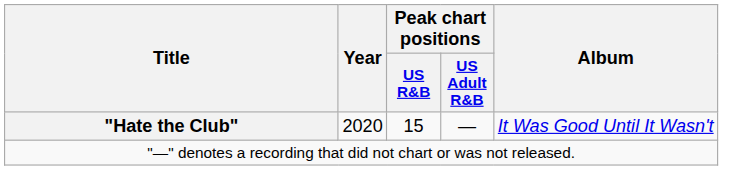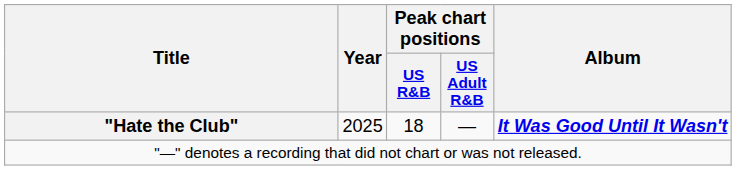"Hate the Club" | Year: 2020 -> 2025
"Hate the Club" | Peak chart positions / US R&B: 15 -> 18
"Hate the Club" | Album: normal -> bold
